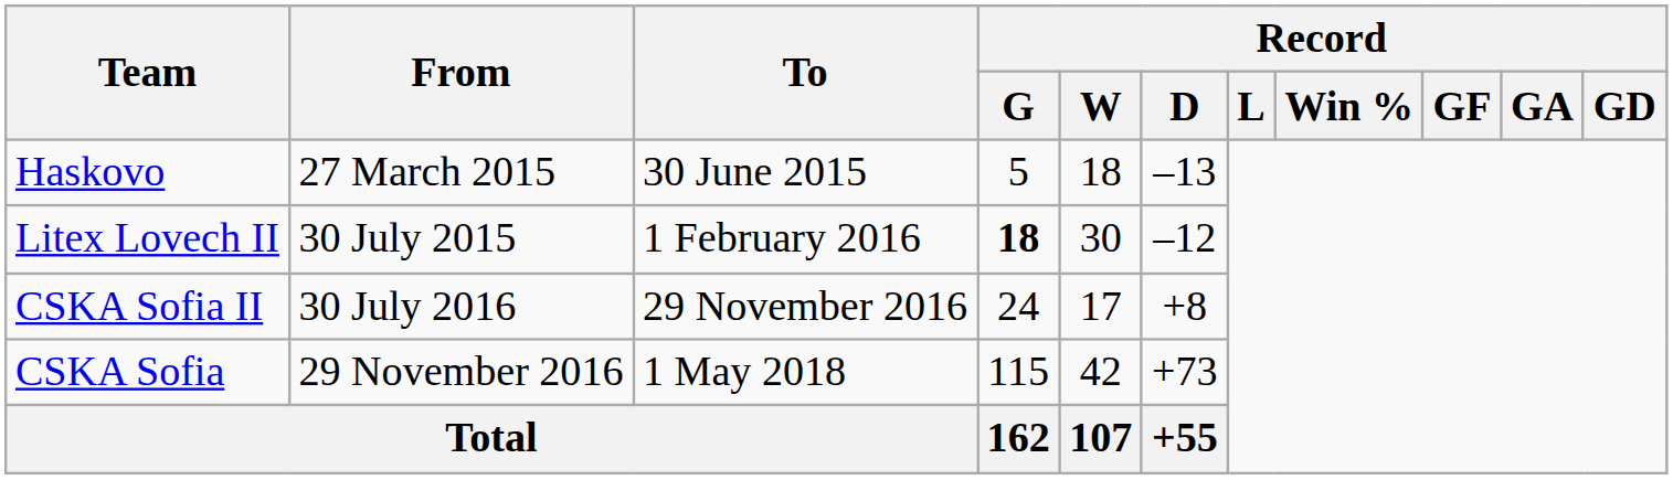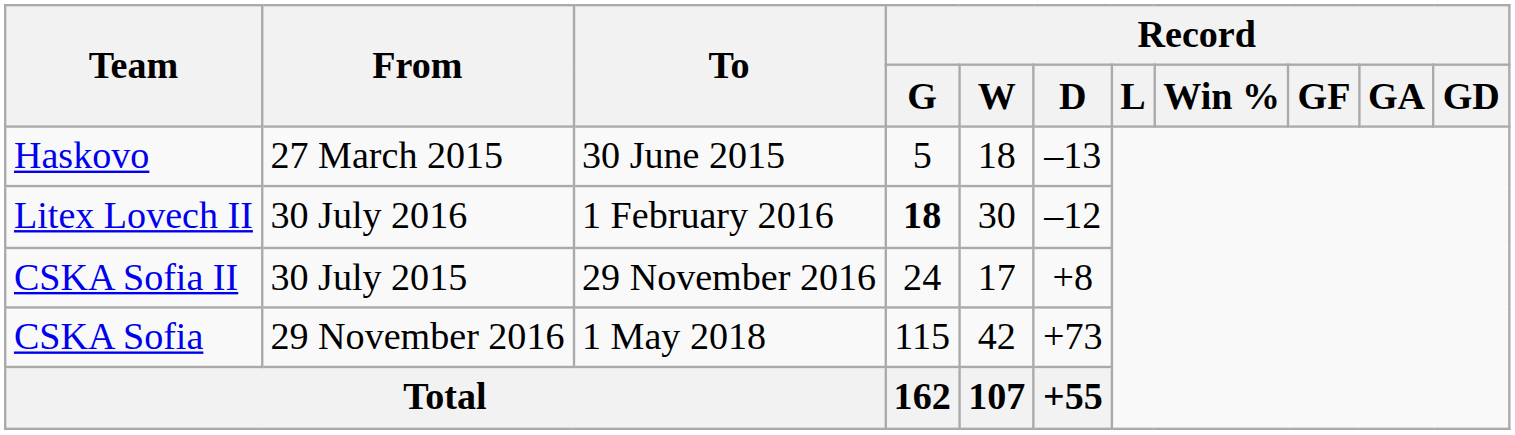Litex Lovech II | From: 30 July 2015 -> 30 July 2016
CSKA Sofia II | From: 30 July 2016 -> 30 July 2015
